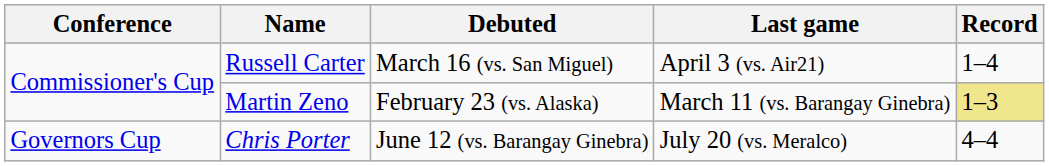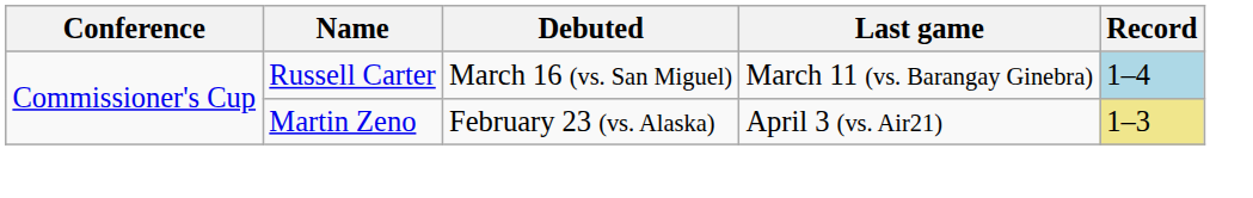Russell Carter | Last game: April 3 (vs. Air21) -> March 11 (vs. Barangay Ginebra)
Russell Carter | Record: no background -> lightblue background
Martin Zeno | Last game: March 11 (vs. Barangay Ginebra) -> April 3 (vs. Air21)
- row: Governors Cup | Chris Porter | June 12 (vs. Barangay Ginebra) | July 20 (vs. Meralco) | 4–4
